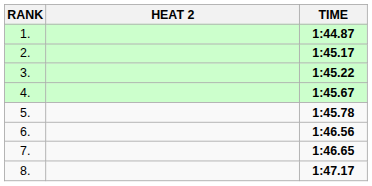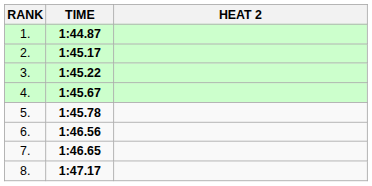columns swapped: HEAT 2 <-> TIME
